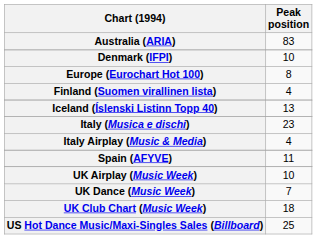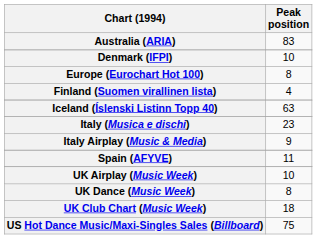Iceland (Íslenski Listinn Topp 40) | Peak position: 13 -> 63
Italy Airplay (Music & Media) | Peak position: 4 -> 9
UK Dance (Music Week) | Peak position: 7 -> 8
US Hot Dance Music/Maxi-Singles Sales (Billboard) | Peak position: 25 -> 75
